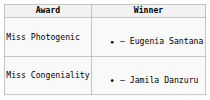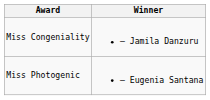rows swapped: Miss Photogenic <-> Miss Congeniality
